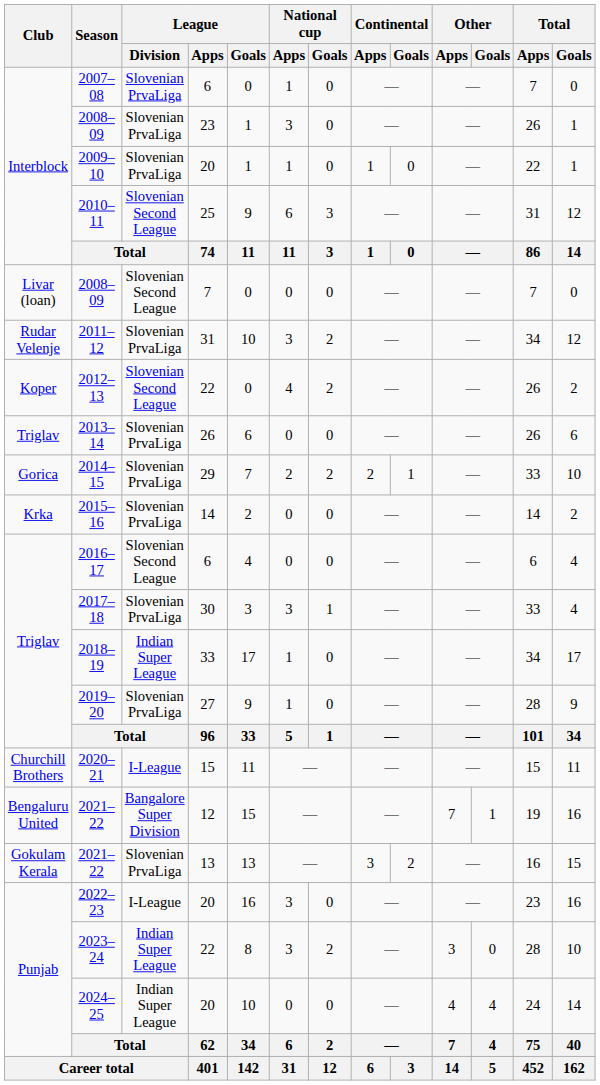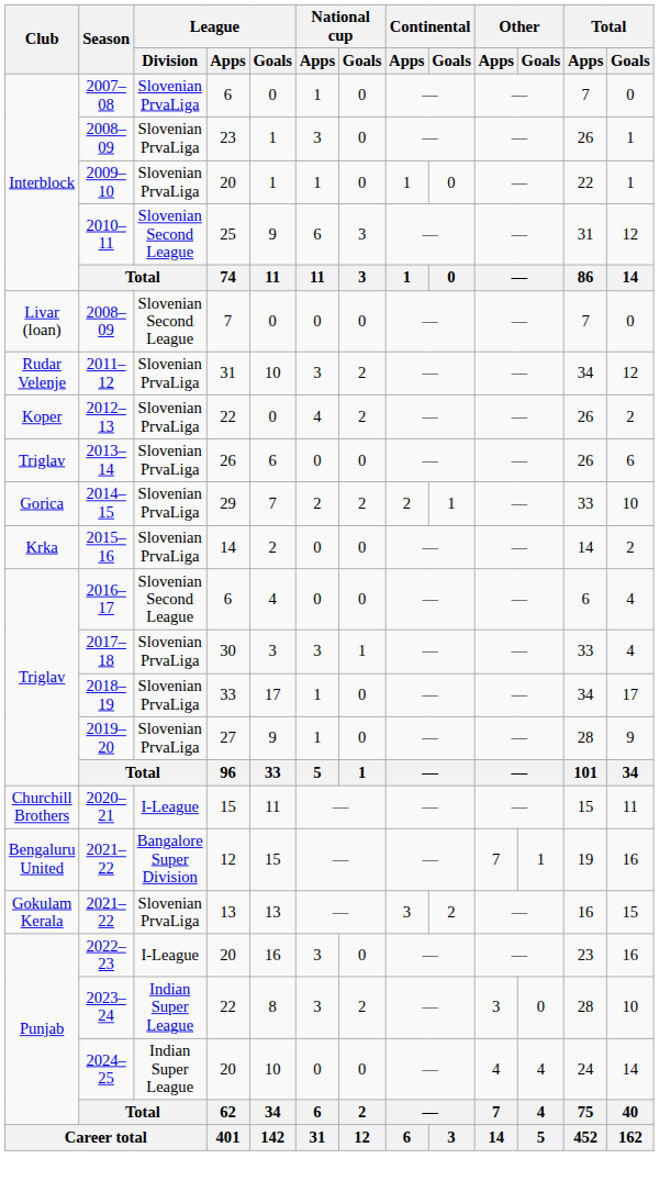2012–13 | League / Division: Slovenian Second League -> Slovenian PrvaLiga
2018–19 | League / Division: Indian Super League -> Slovenian PrvaLiga
